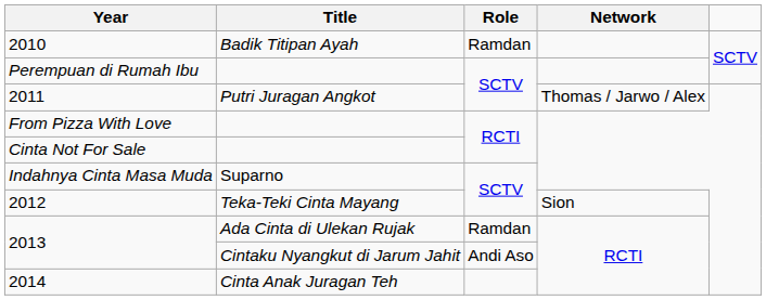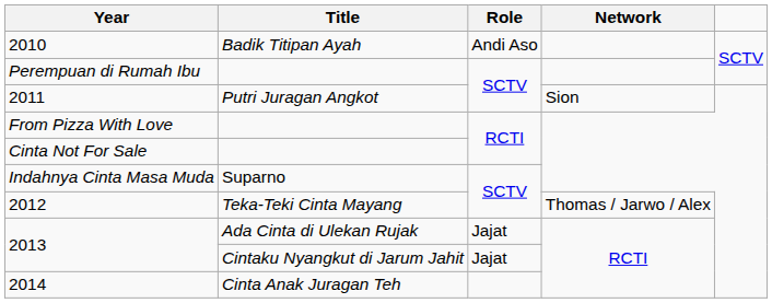2010 | Role: Ramdan -> Andi Aso
2011 | Network: Thomas / Jarwo / Alex -> Sion
2012 | Network: Sion -> Thomas / Jarwo / Alex
2013 / Ada Cinta di Ulekan Rujak | Role: Ramdan -> Jajat
2013 / Cintaku Nyangkut di Jarum Jahit | Role: Andi Aso -> Jajat
